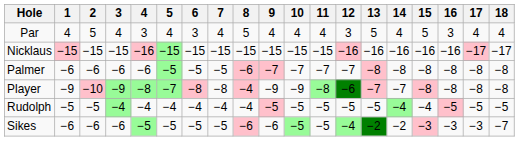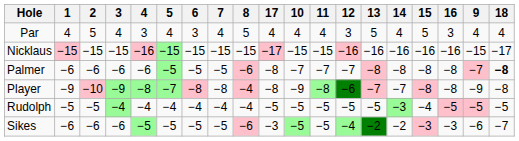columns swapped: 9 <-> 17
Palmer | 18: normal -> bold
Rudolph | 14: −4 -> −3
